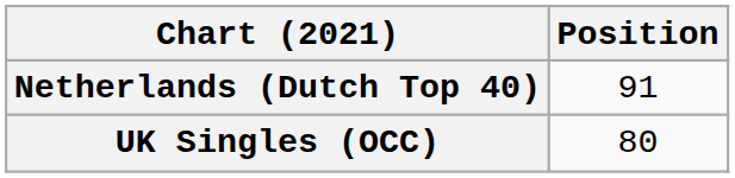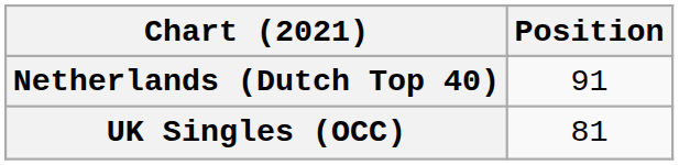UK Singles (OCC) | Position: 80 -> 81
